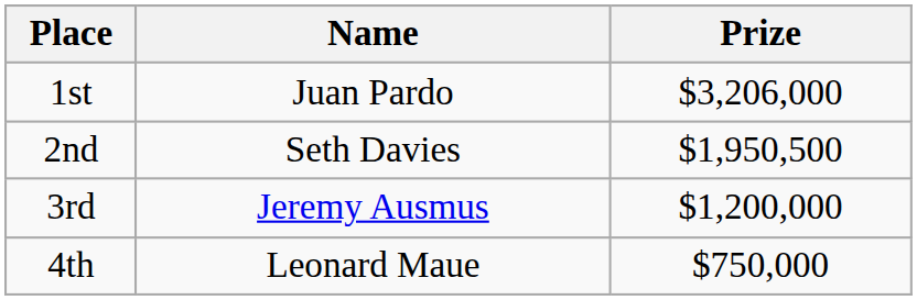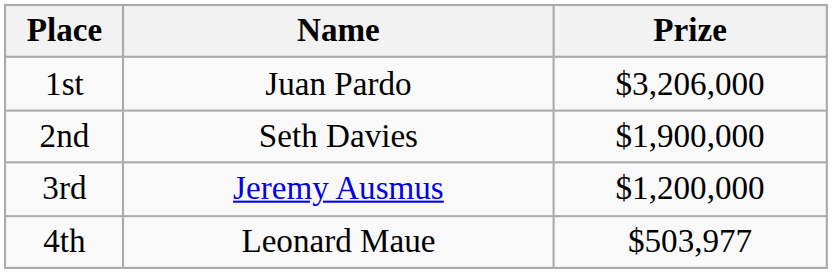2nd | Prize: $1,950,500 -> $1,900,000
4th | Prize: $750,000 -> $503,977
